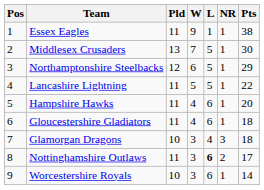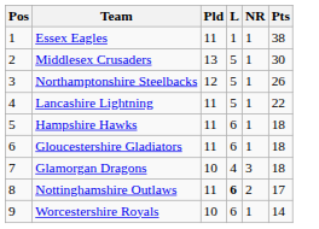- column: W | 9 | 7 | 6 | 5 | 4 | 4 | 3 | 3 | 3
Northamptonshire Steelbacks | Pts: 29 -> 26
Hampshire Hawks | Pts: 20 -> 18
